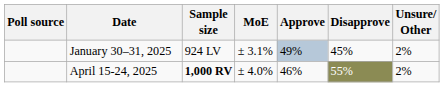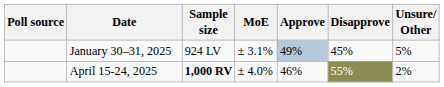January 30–31, 2025 | Unsure/ Other: 2% -> 5%
